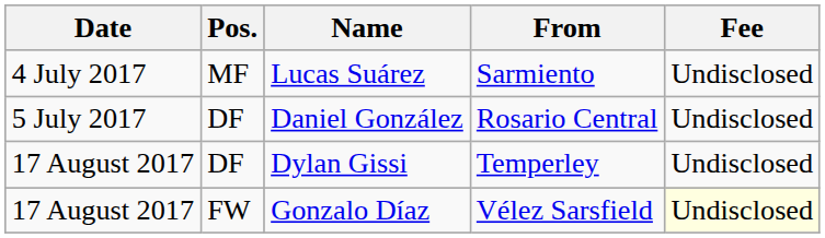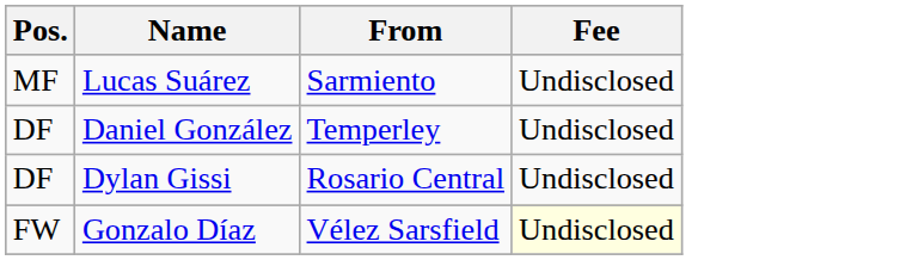- column: Date | 4 July 2017 | 5 July 2017 | 17 August 2017 | 17 August 2017
Daniel González | From: Rosario Central -> Temperley
Dylan Gissi | From: Temperley -> Rosario Central
